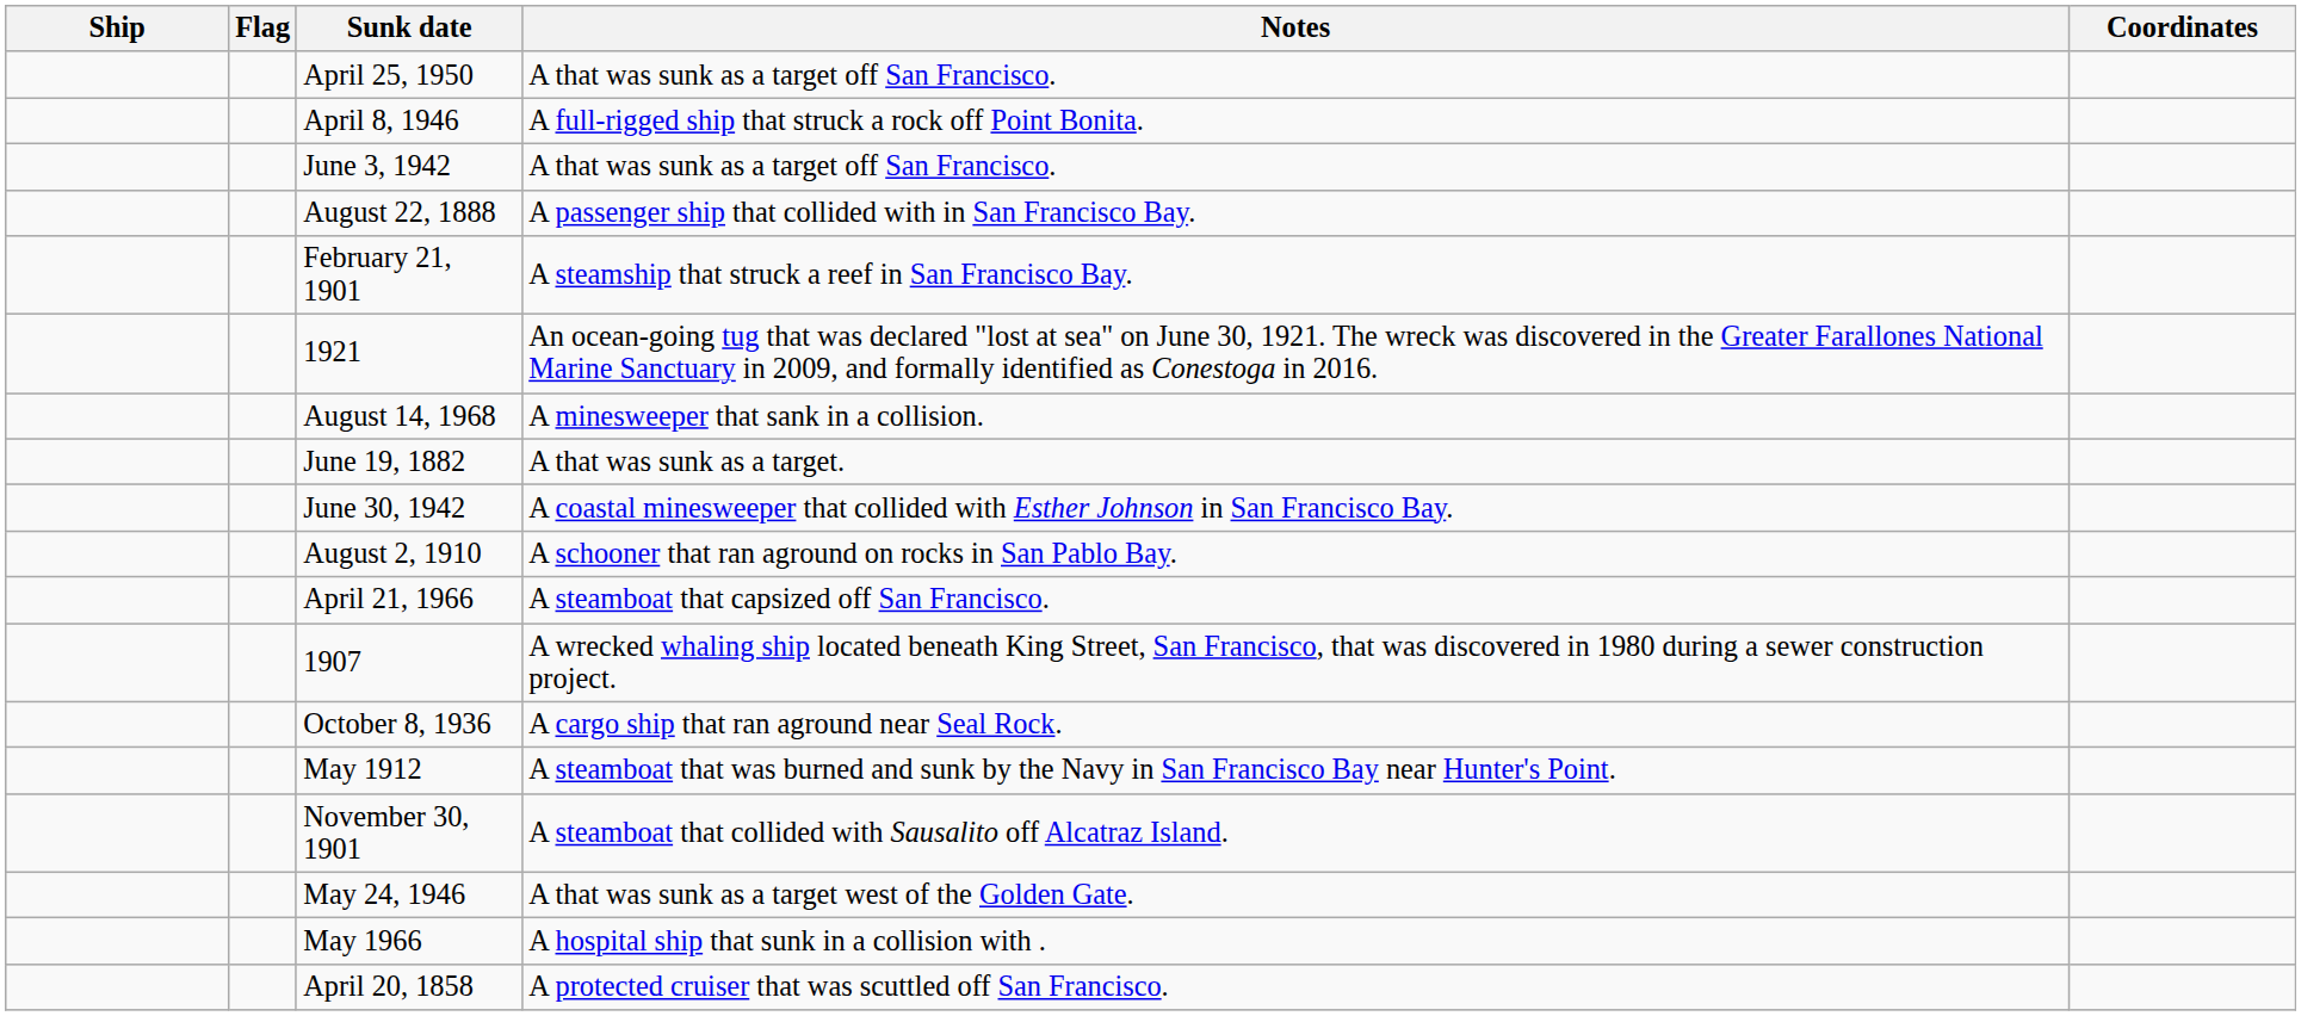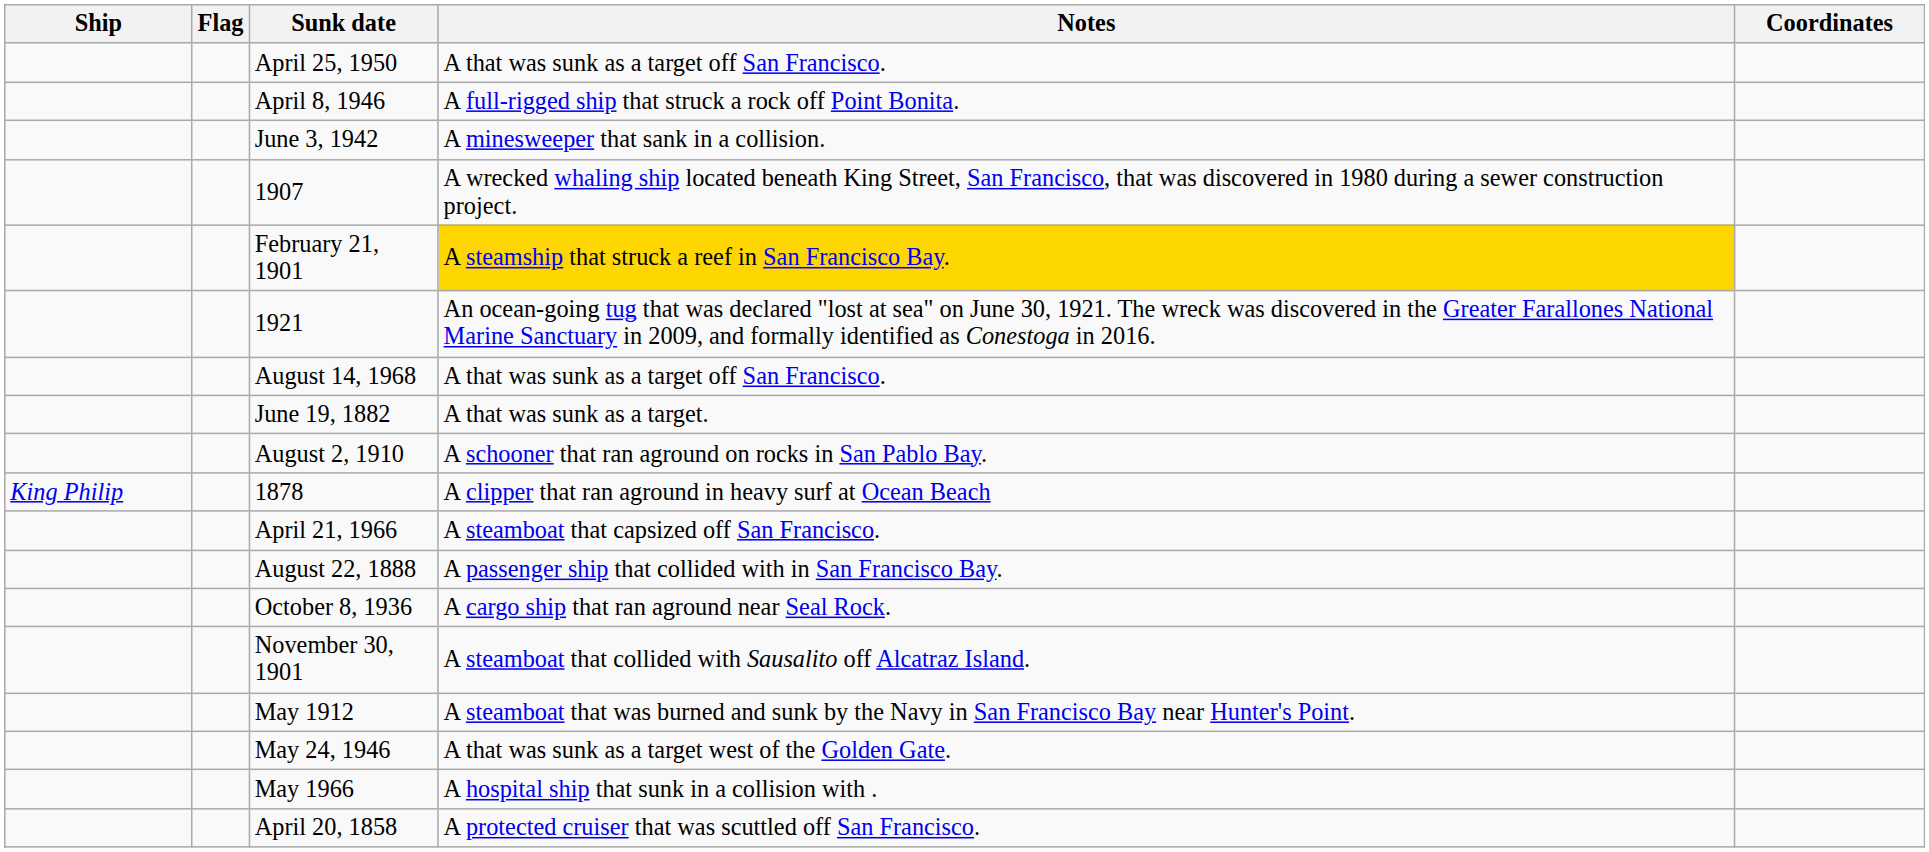June 3, 1942 | Notes: A that was sunk as a target off San Francisco. -> A minesweeper that sank in a collision.
rows swapped: August 22, 1888 <-> 1907
February 21, 1901 | Notes: no background -> gold background
August 14, 1968 | Notes: A minesweeper that sank in a collision. -> A that was sunk as a target off San Francisco.
- row: June 30, 1942 | A coastal minesweeper that collided with Esther Johnson in San Francisco Bay.
+ row: King Philip | 1878 | A clipper that ran aground in heavy surf at Ocean Beach
rows swapped: May 1912 <-> November 30, 1901
